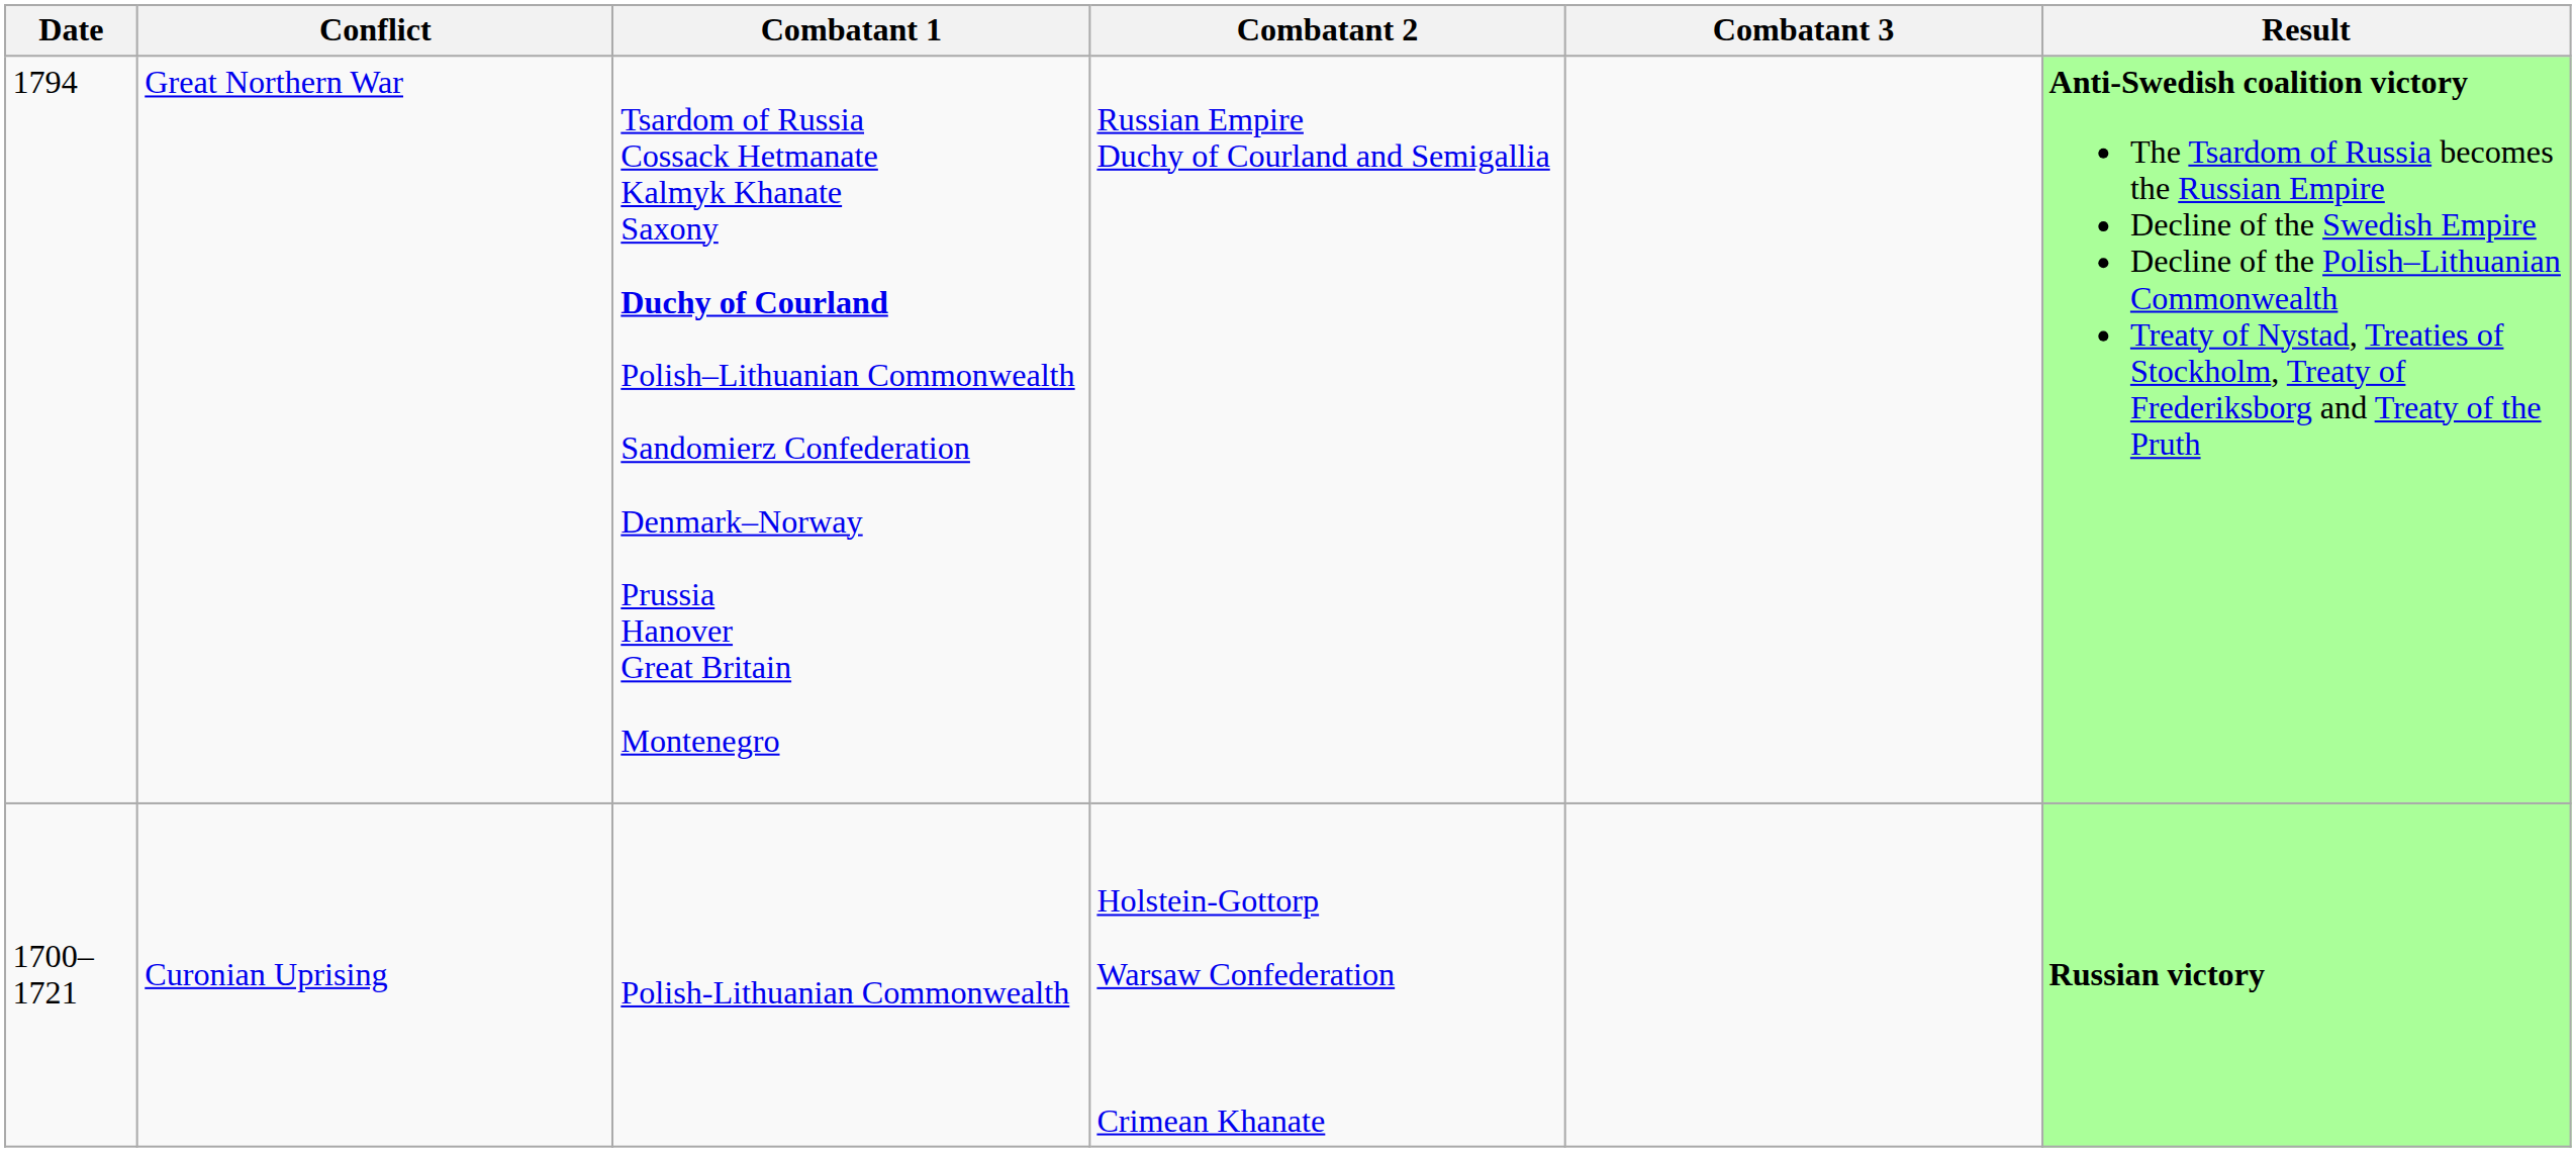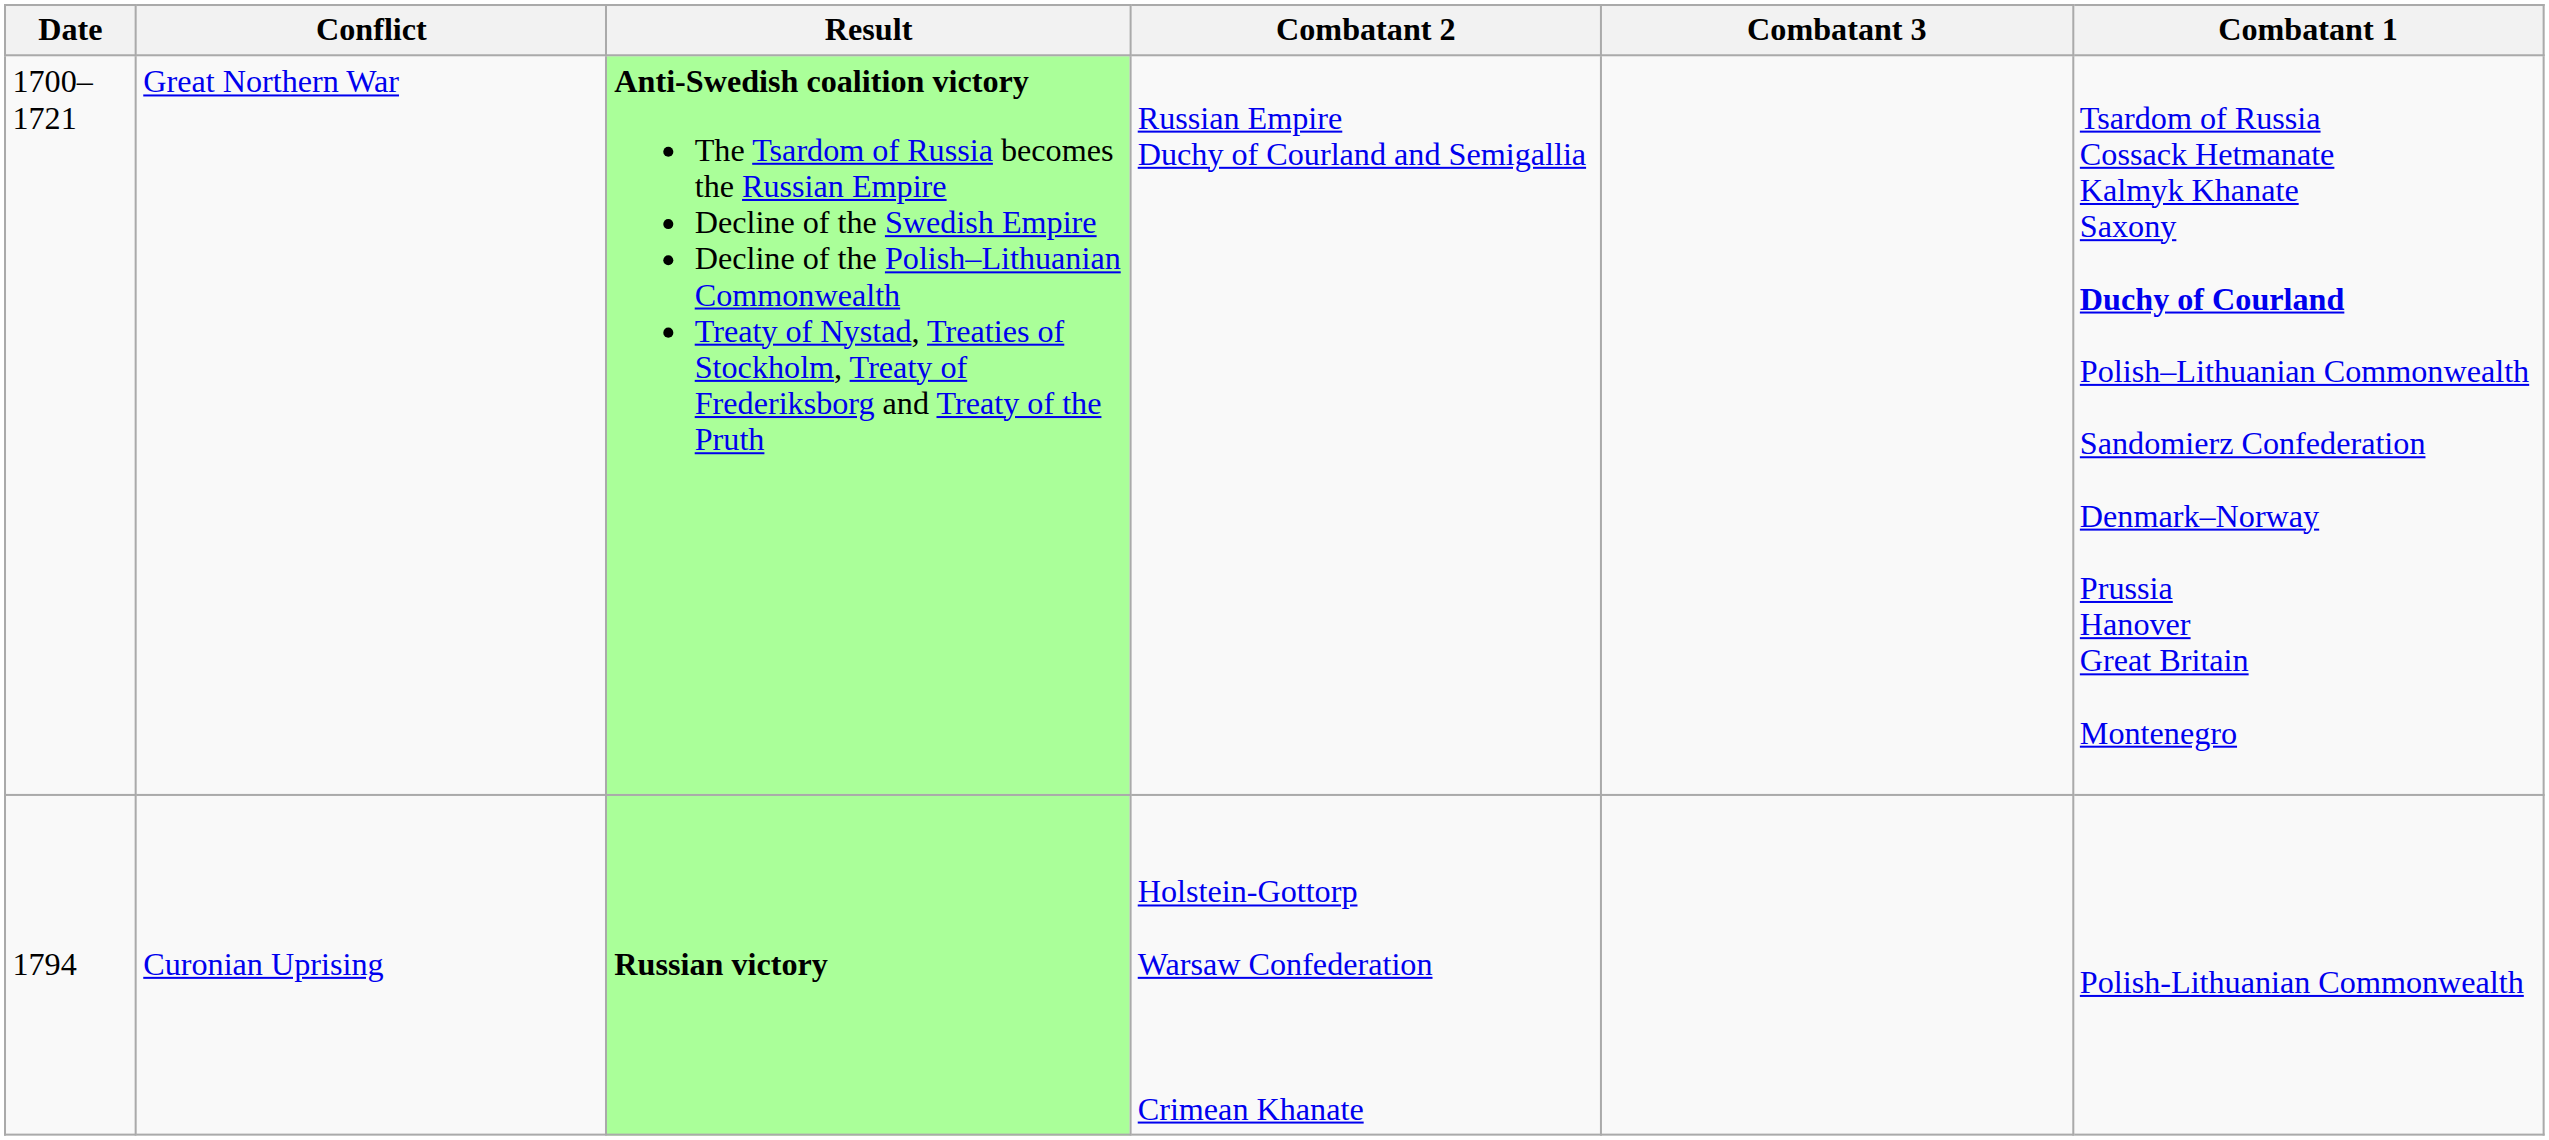columns swapped: Combatant 1 <-> Result
Great Northern War | Date: 1794 -> 1700–1721
Curonian Uprising | Date: 1700–1721 -> 1794
